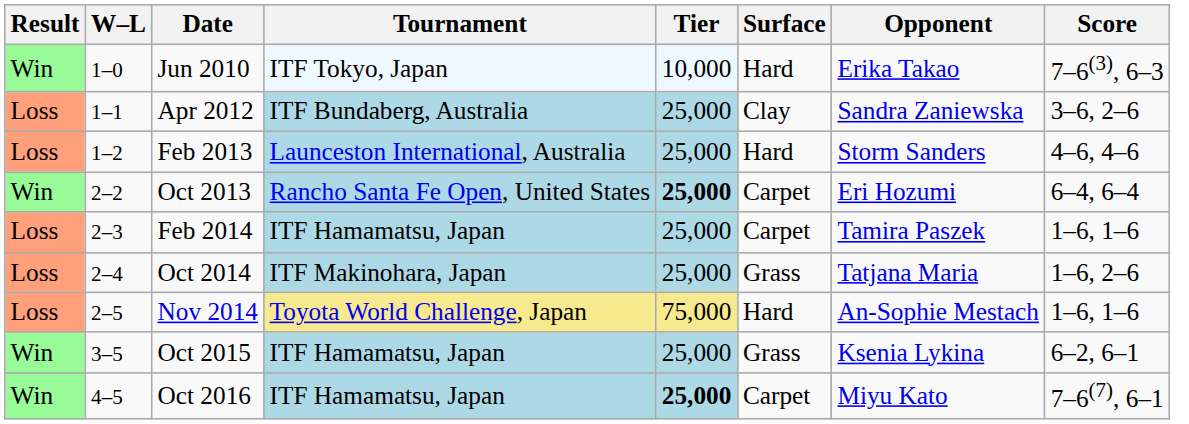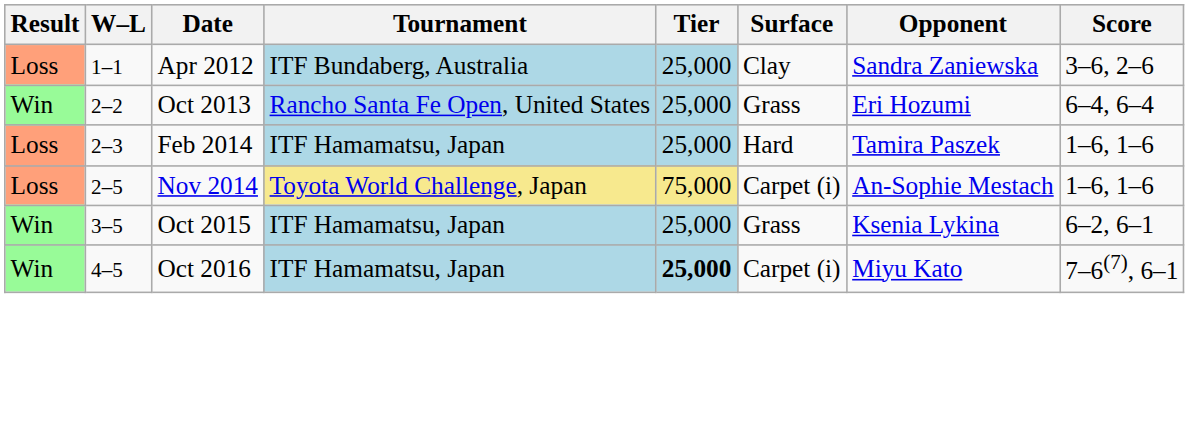- row: Win | 1–0 | Jun 2010 | ITF Tokyo, Japan | 10,000 | Hard | Erika Takao | 7–6(3), 6–3
- row: Loss | 1–2 | Feb 2013 | Launceston International, Australia | 25,000 | Hard | Storm Sanders | 4–6, 4–6
Oct 2013 | Tier: bold -> normal
Oct 2013 | Surface: Carpet -> Grass
Feb 2014 | Surface: Carpet -> Hard
- row: Loss | 2–4 | Oct 2014 | ITF Makinohara, Japan | 25,000 | Grass | Tatjana Maria | 1–6, 2–6
Nov 2014 | Surface: Hard -> Carpet (i)
Oct 2016 | Surface: Carpet -> Carpet (i)
